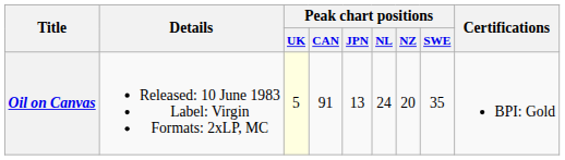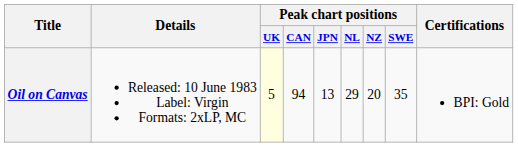Oil on Canvas | Peak chart positions / CAN: 91 -> 94
Oil on Canvas | Peak chart positions / NL: 24 -> 29
